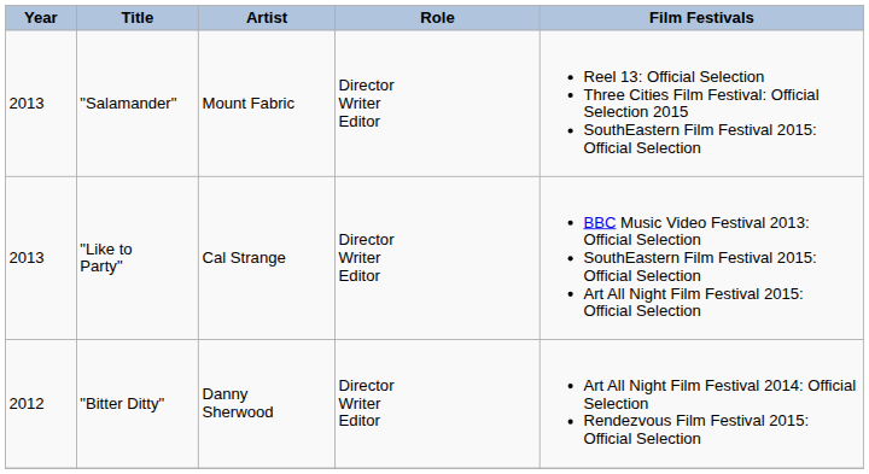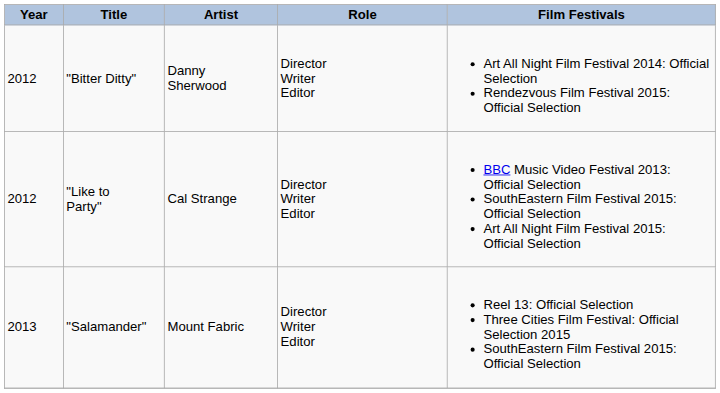rows swapped: "Bitter Ditty" <-> "Salamander"
"Like to Party" | Year: 2013 -> 2012
